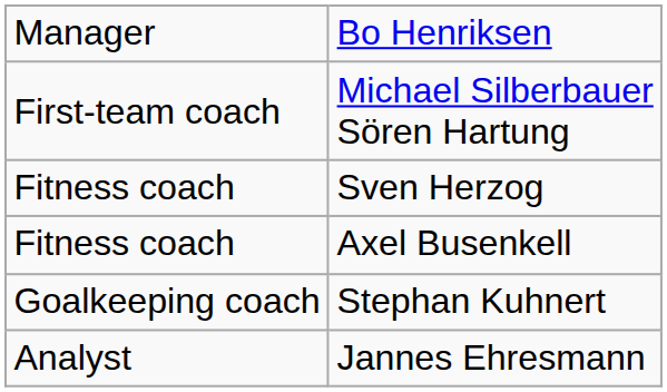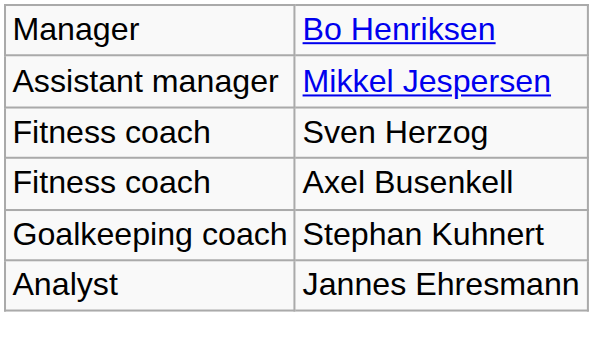+ row: Assistant manager | Mikkel Jespersen
- row: First-team coach | Michael Silberbauer Sören Hartung
